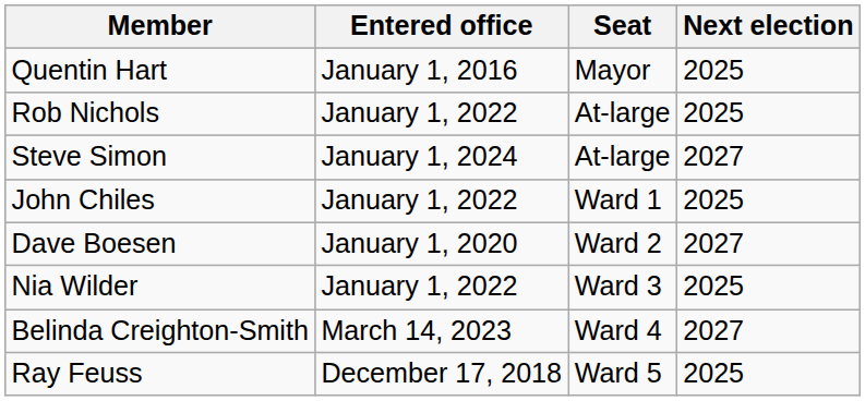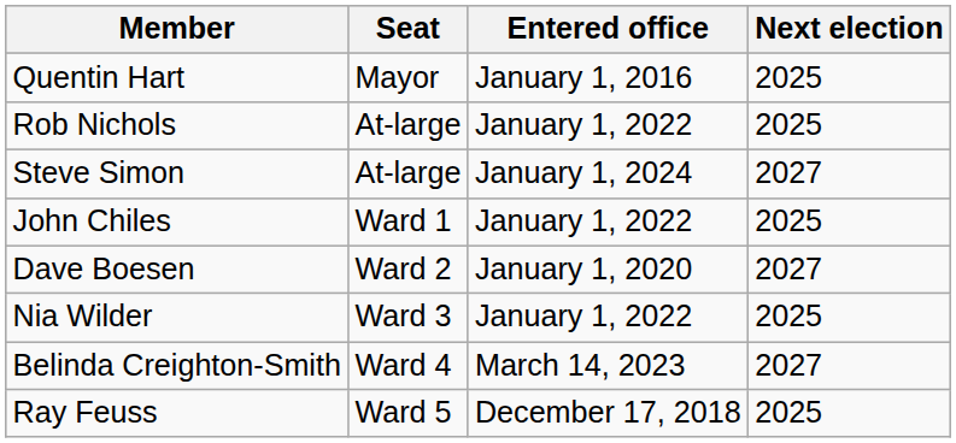columns swapped: Seat <-> Entered office
